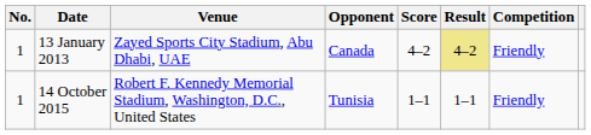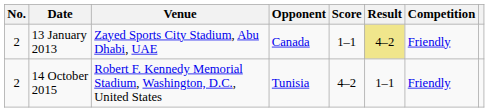13 January 2013 | No.: 1 -> 2
13 January 2013 | Score: 4–2 -> 1–1
14 October 2015 | No.: 1 -> 2
14 October 2015 | Score: 1–1 -> 4–2
